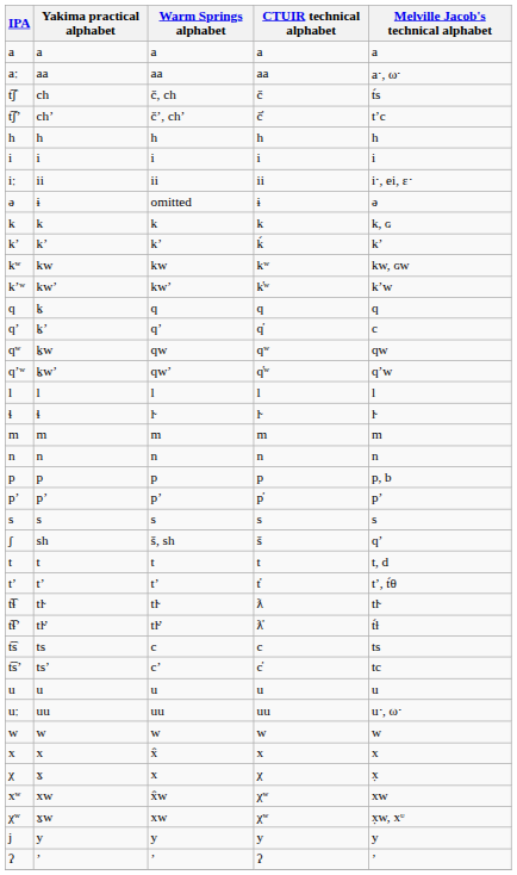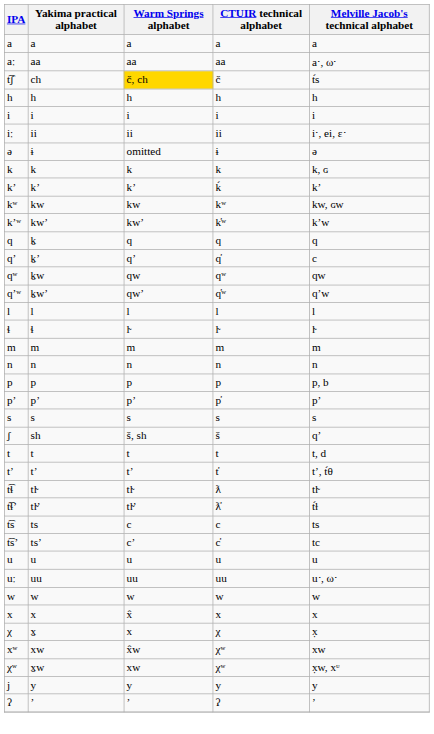ch | Warm Springs alphabet: no background -> gold background
- row: t͡ʃʼ | chʼ | čʼ, chʼ | č̓ | tʼc
